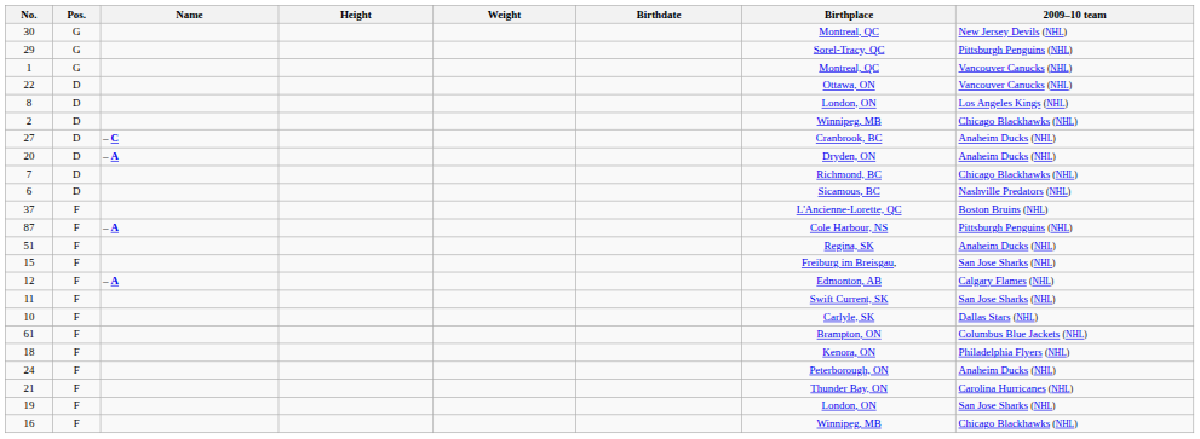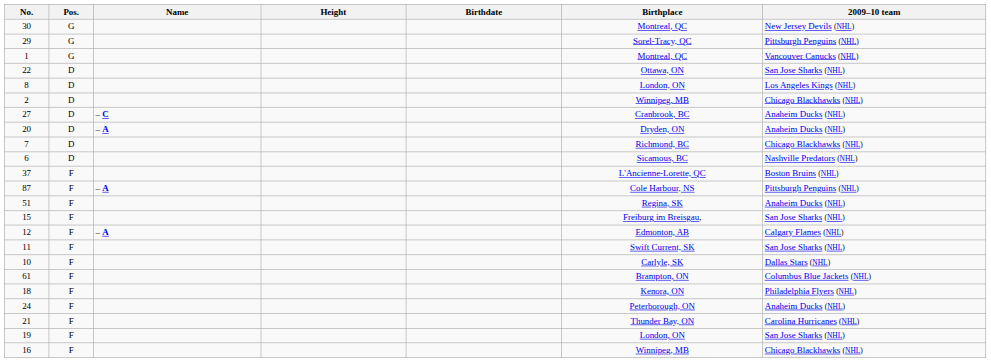- column: Weight
22 | 2009–10 team: Vancouver Canucks (NHL) -> San Jose Sharks (NHL)
